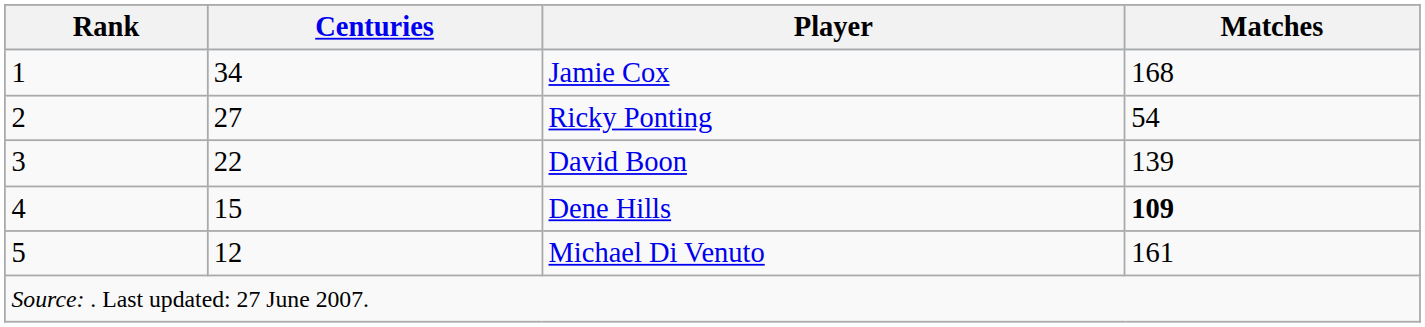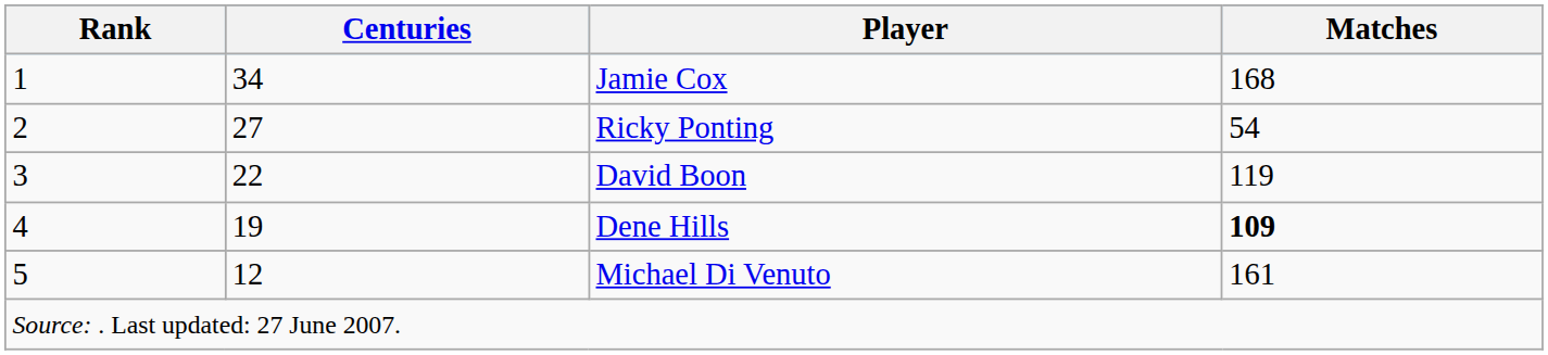David Boon | Matches: 139 -> 119
Dene Hills | Centuries: 15 -> 19
